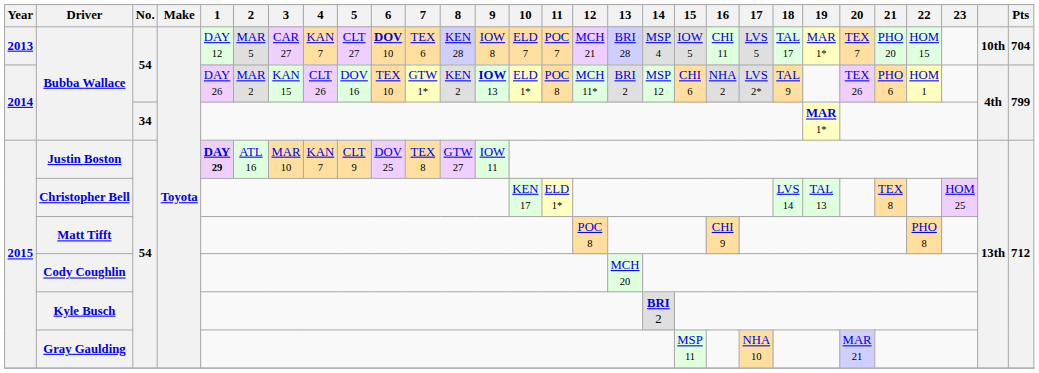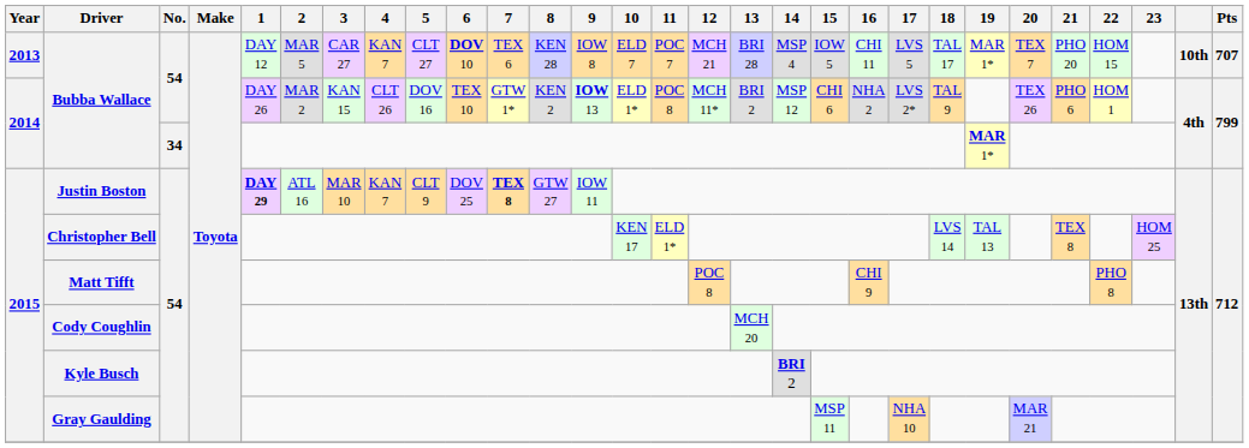2013 / Bubba Wallace | Pts: 704 -> 707
Justin Boston | 7: normal -> bold
